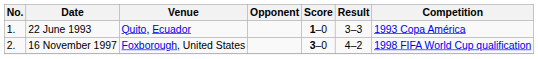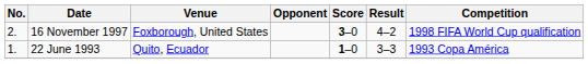rows swapped: 22 June 1993 <-> 16 November 1997
